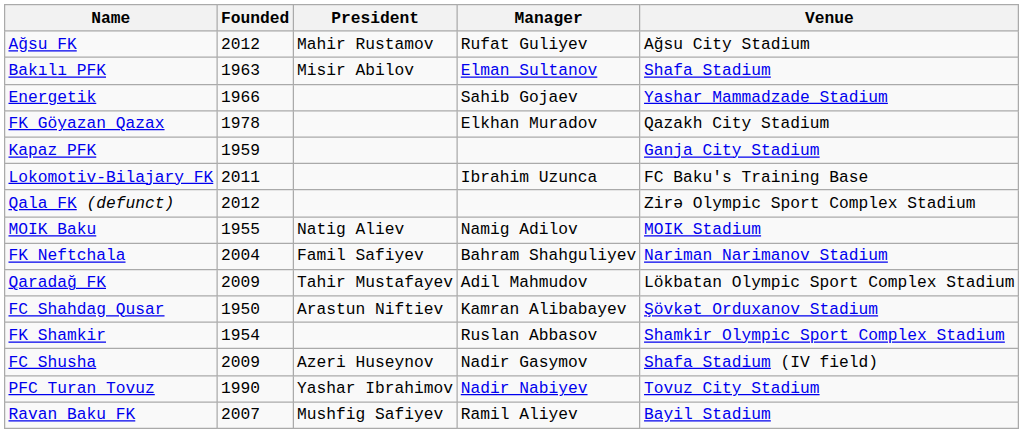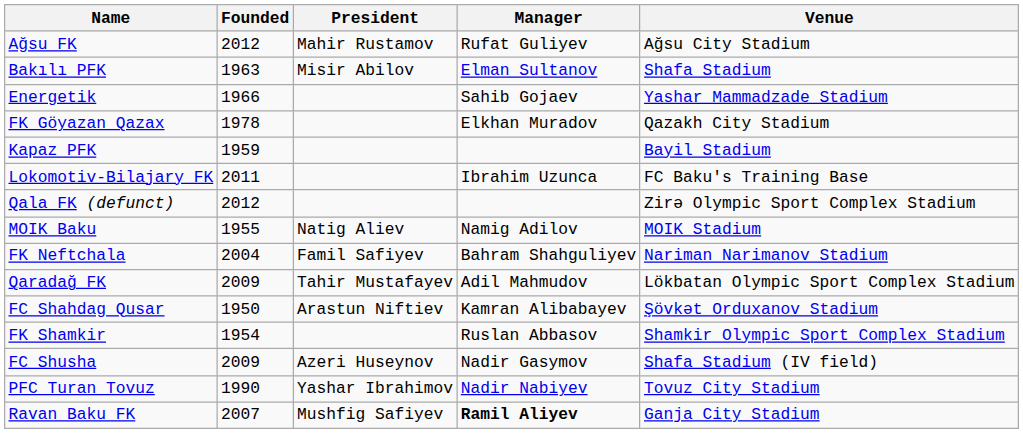Kapaz PFK | Venue: Ganja City Stadium -> Bayil Stadium
Ravan Baku FK | Manager: normal -> bold
Ravan Baku FK | Venue: Bayil Stadium -> Ganja City Stadium
